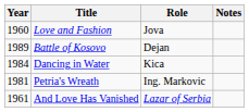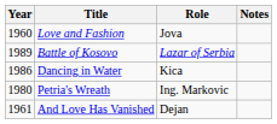Battle of Kosovo | Role: Dejan -> Lazar of Serbia
Dancing in Water | Year: 1984 -> 1986
Petria's Wreath | Year: 1981 -> 1980
And Love Has Vanished | Role: Lazar of Serbia -> Dejan
